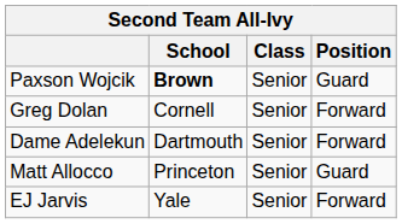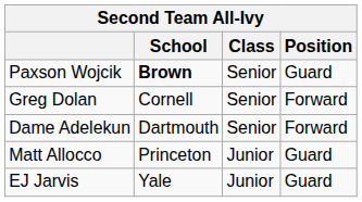Matt Allocco | Class: Senior -> Junior
EJ Jarvis | Class: Senior -> Junior
EJ Jarvis | Position: Forward -> Guard
